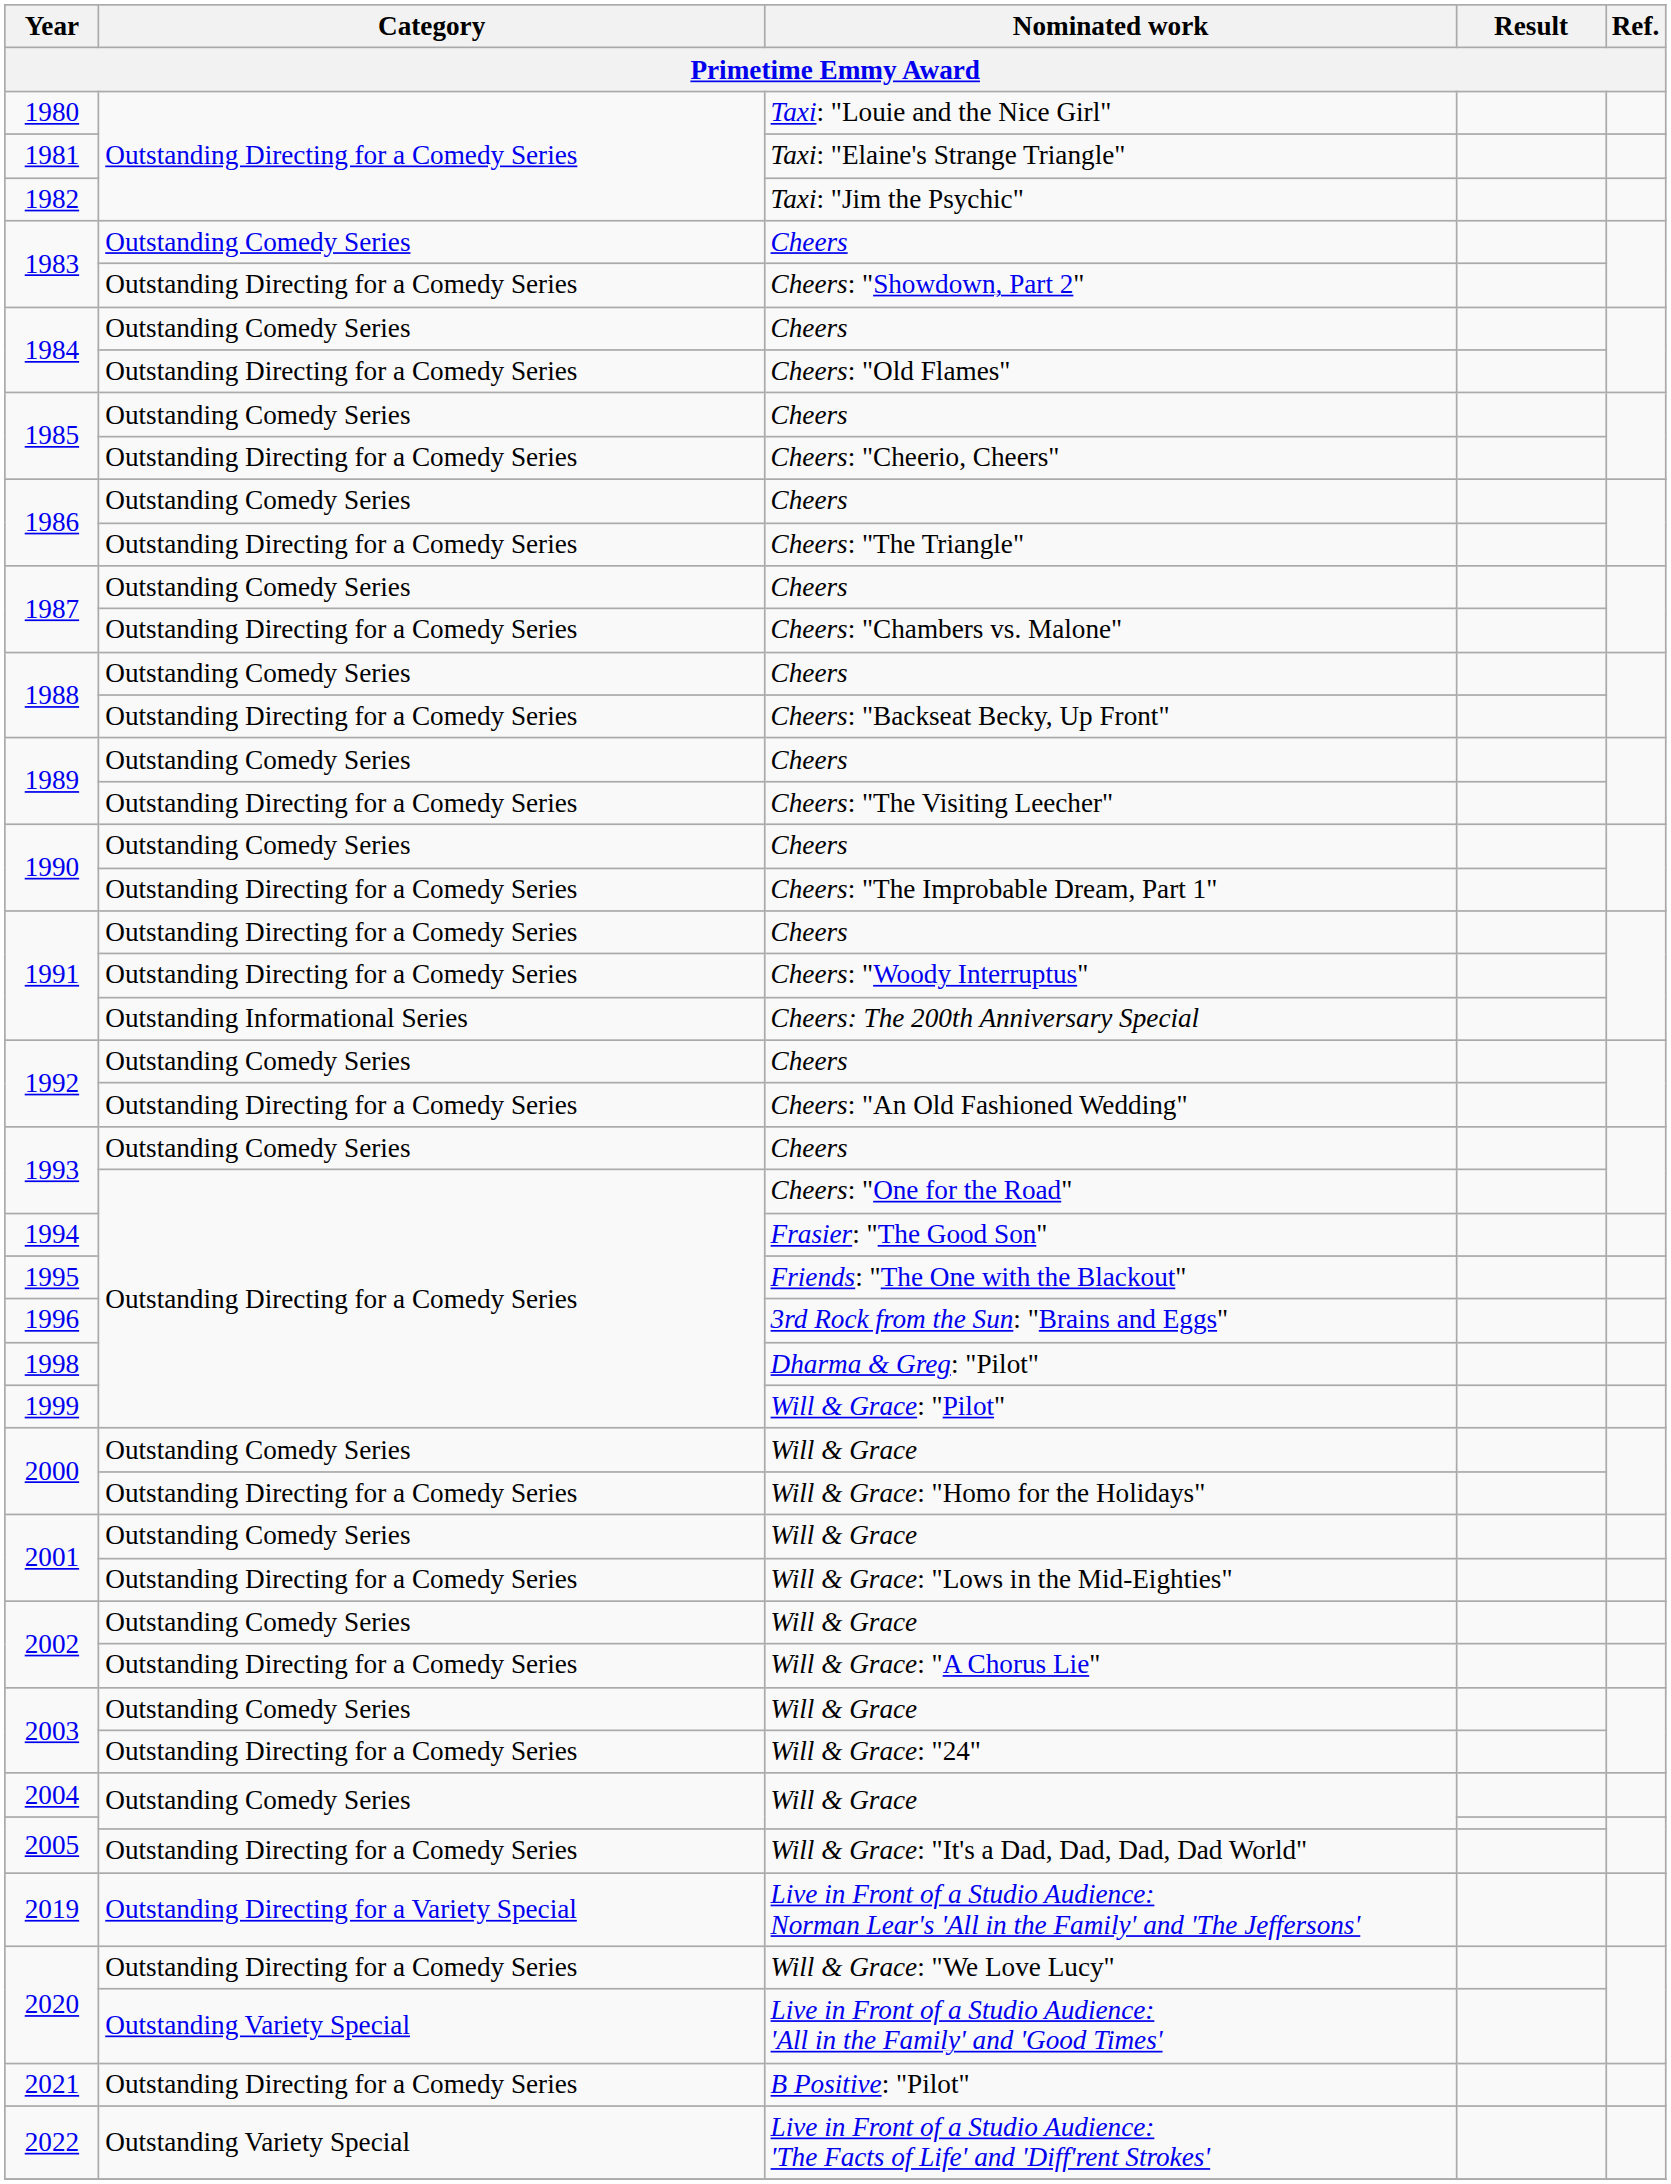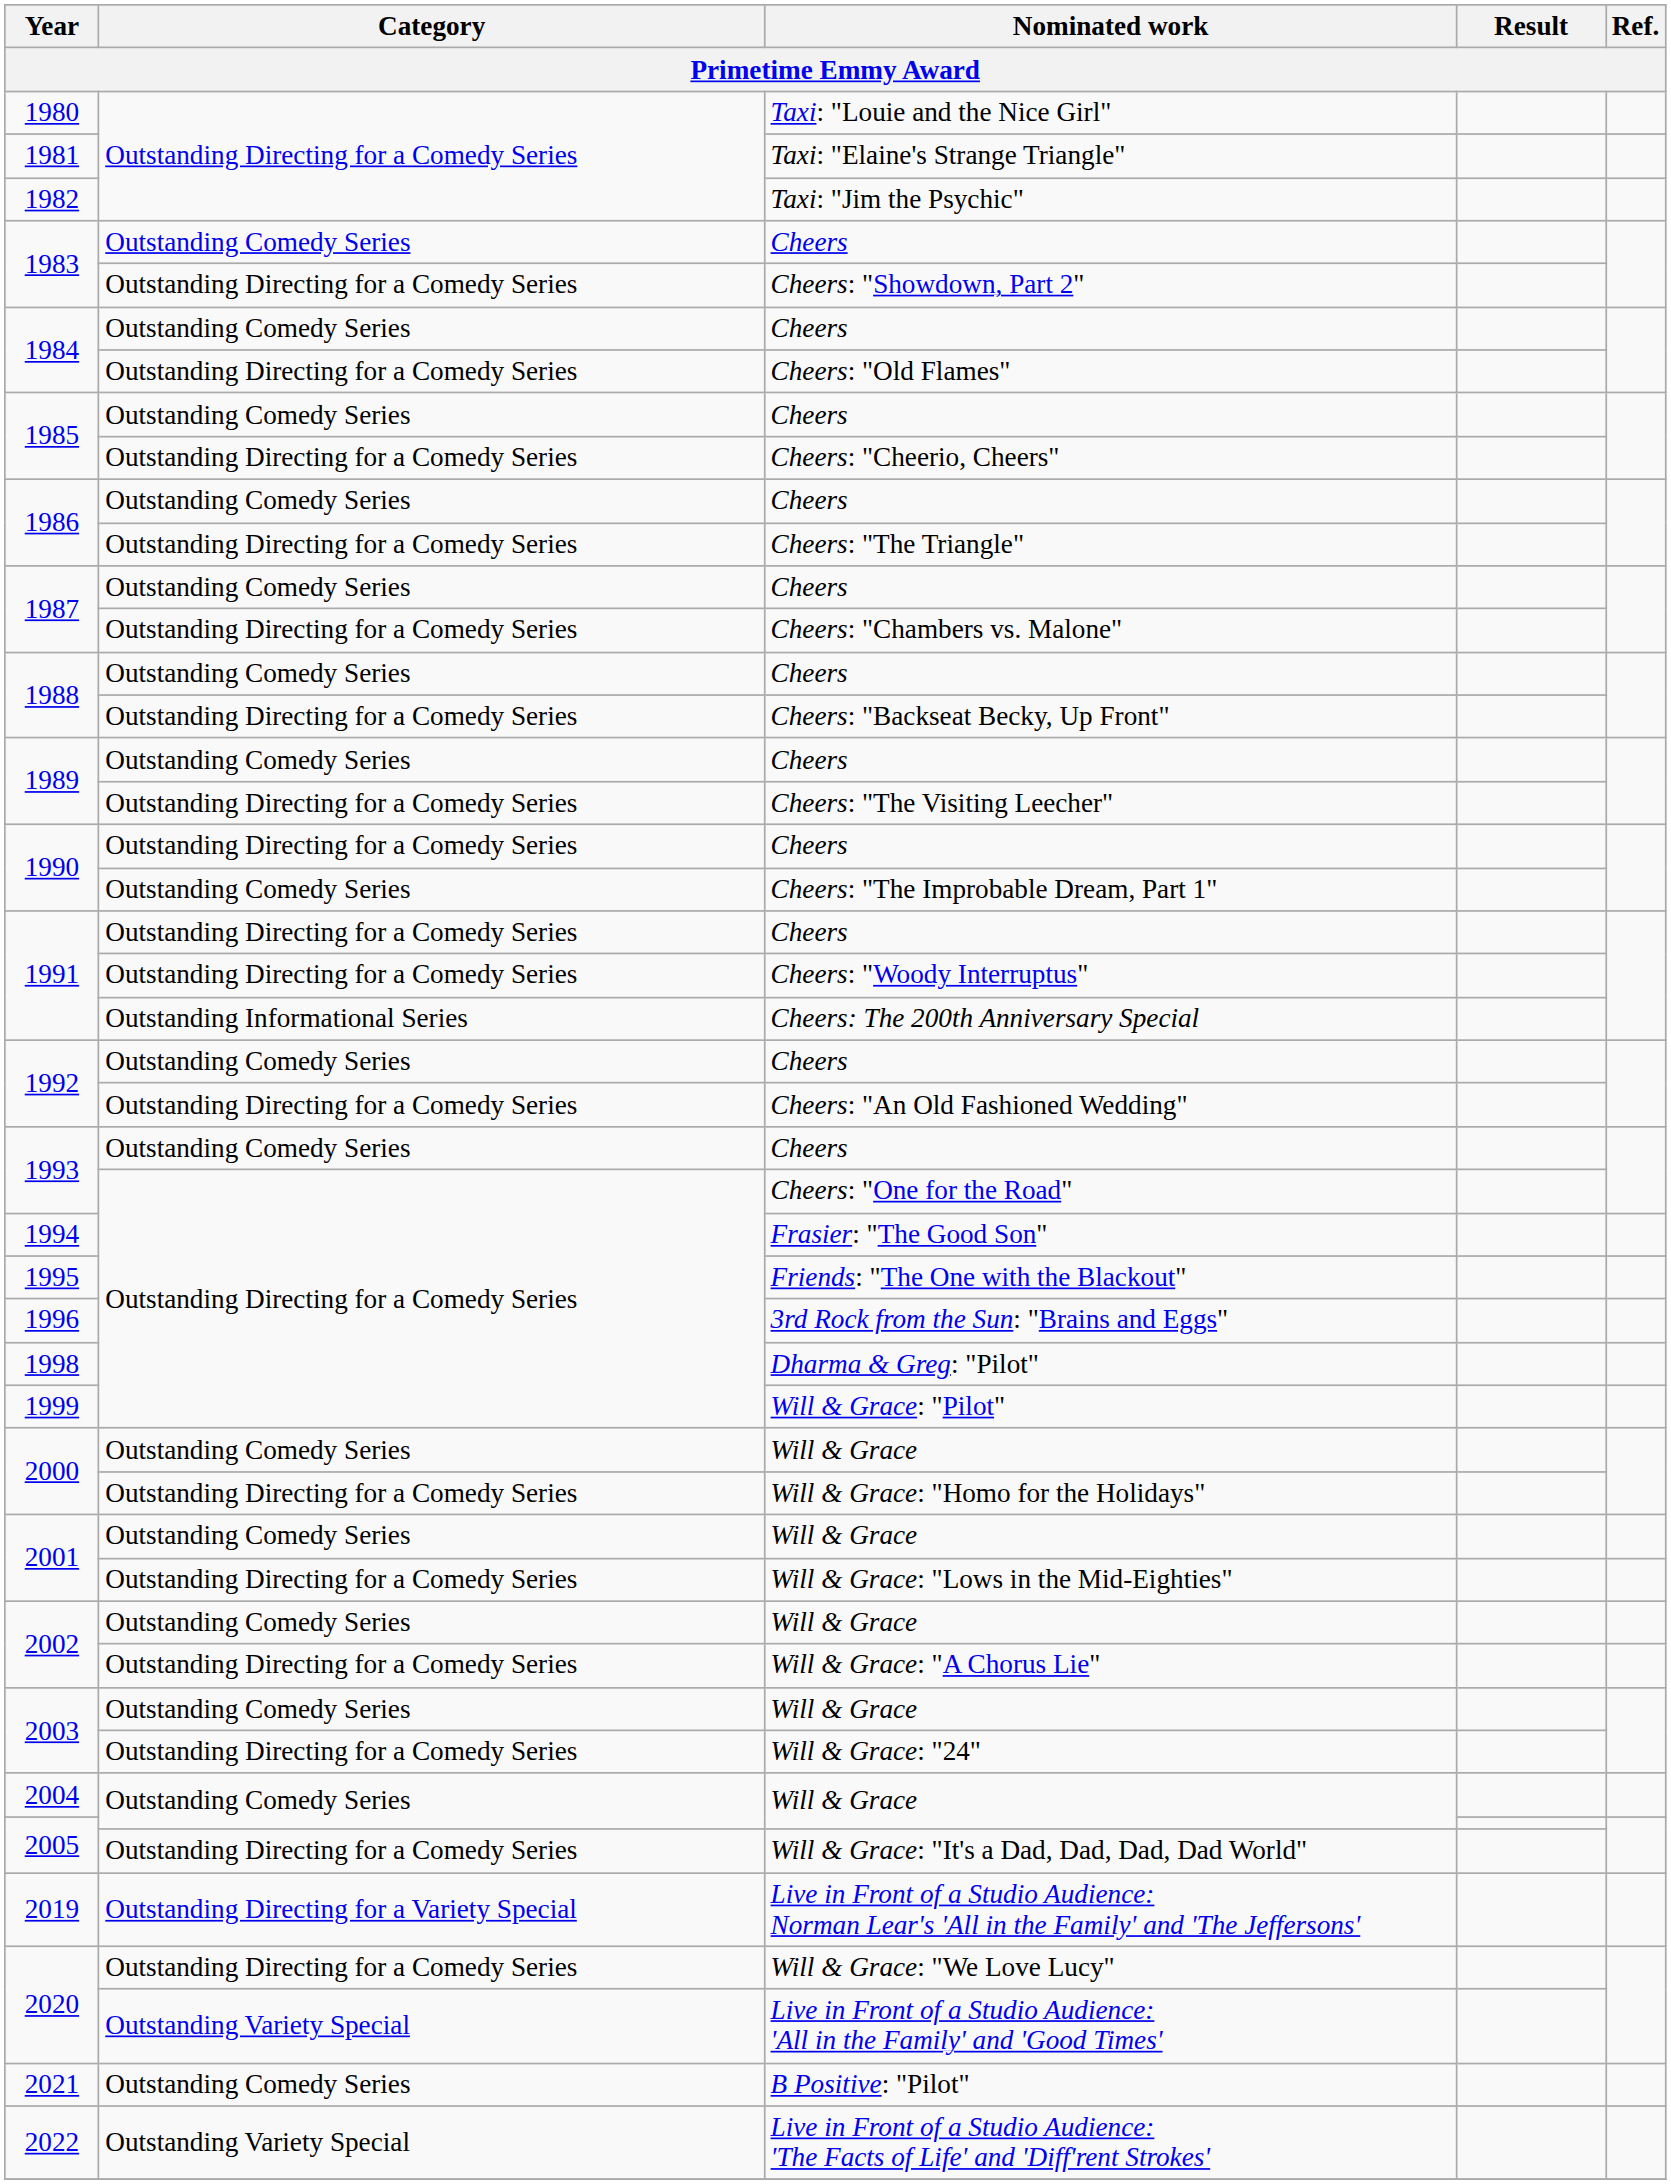1990 / Cheers | Category: Outstanding Comedy Series -> Outstanding Directing for a Comedy Series
Cheers: "The Improbable Dream, Part 1" | Category: Outstanding Directing for a Comedy Series -> Outstanding Comedy Series
B Positive: "Pilot" | Category: Outstanding Directing for a Comedy Series -> Outstanding Comedy Series
